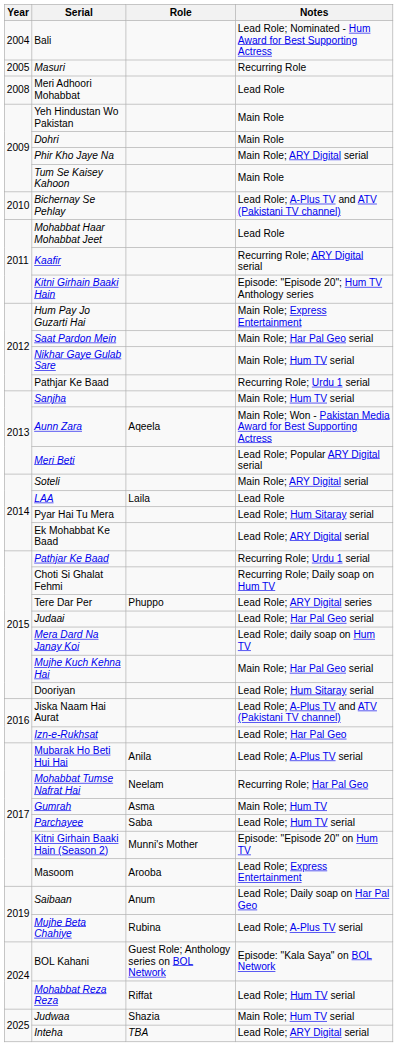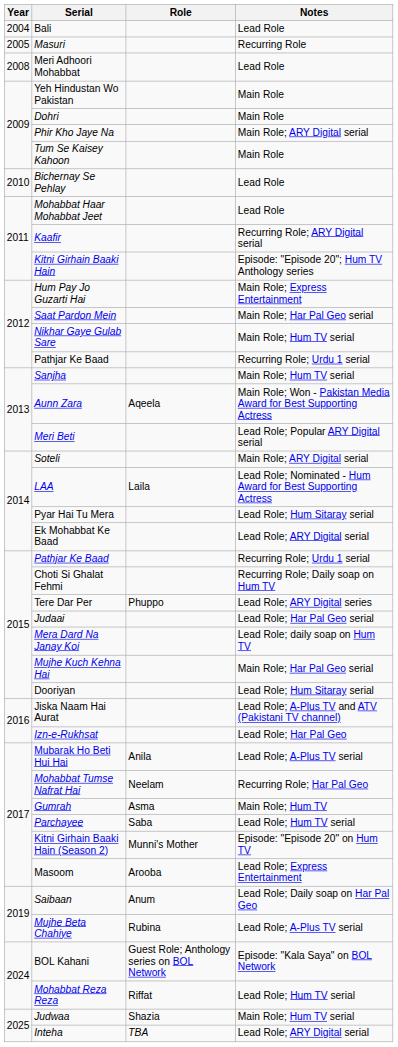Bali | Notes: Lead Role; Nominated - Hum Award for Best Supporting Actress -> Lead Role
Bichernay Se Pehlay | Notes: Lead Role; A-Plus TV and ATV (Pakistani TV channel) -> Lead Role
LAA | Notes: Lead Role -> Lead Role; Nominated - Hum Award for Best Supporting Actress
